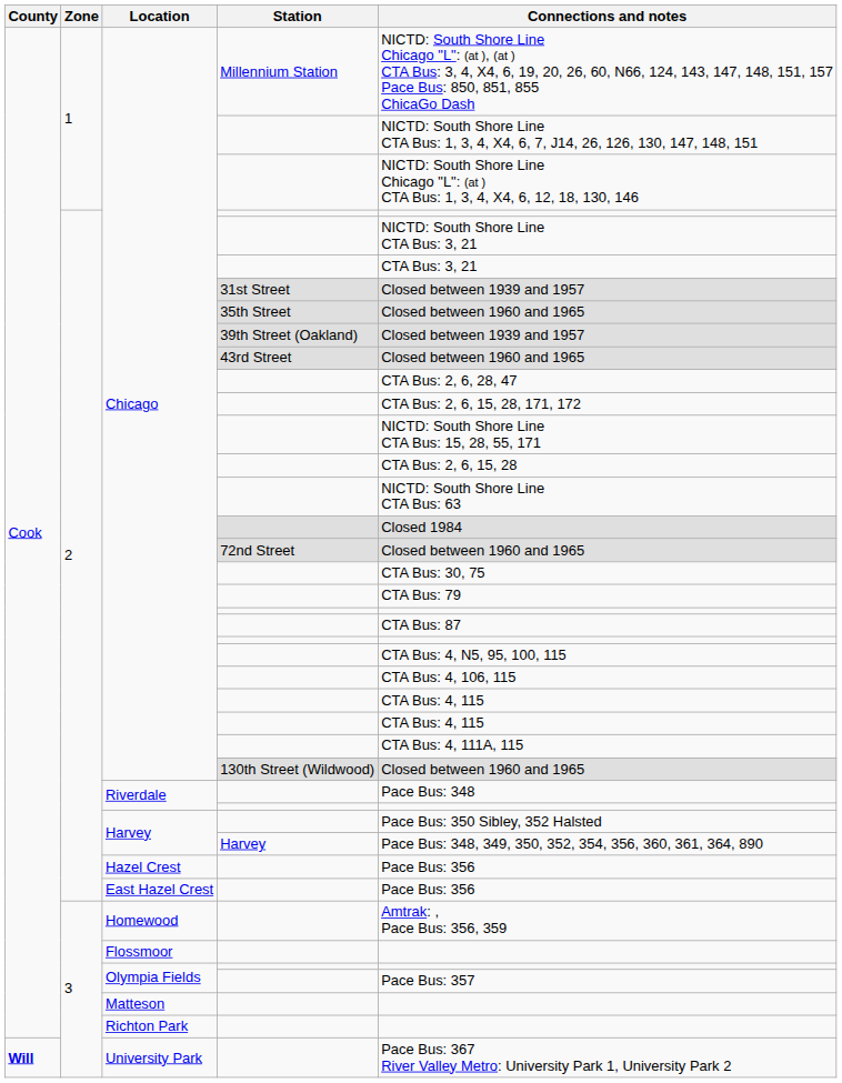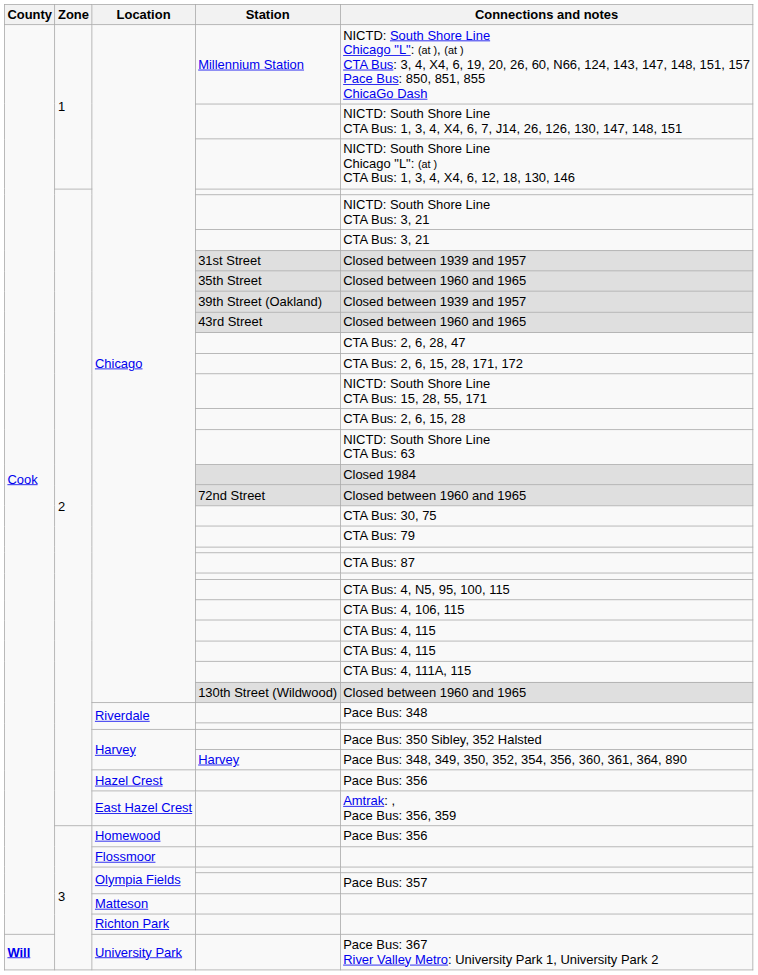East Hazel Crest | Connections and notes: Pace Bus: 356 -> Amtrak: , Pace Bus: 356, 359
Homewood | Connections and notes: Amtrak: , Pace Bus: 356, 359 -> Pace Bus: 356
